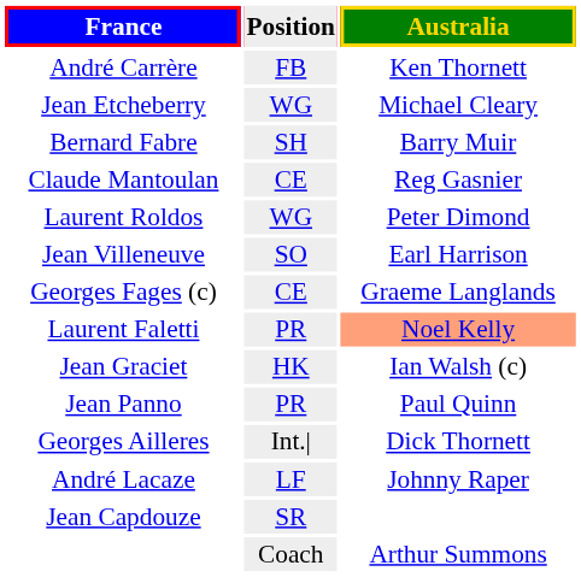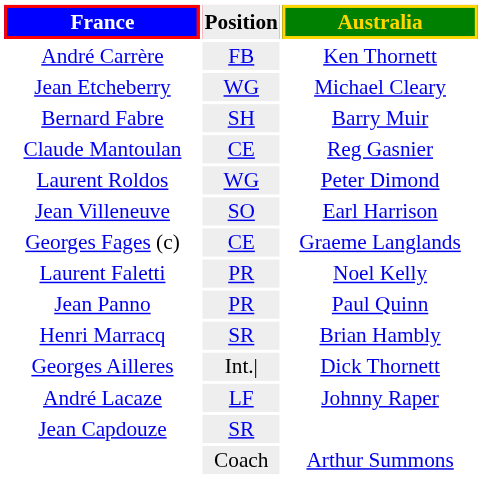Laurent Faletti | Australia: lightsalmon background -> no background
- row: Jean Graciet | HK | Ian Walsh (c)
+ row: Henri Marracq | SR | Brian Hambly
